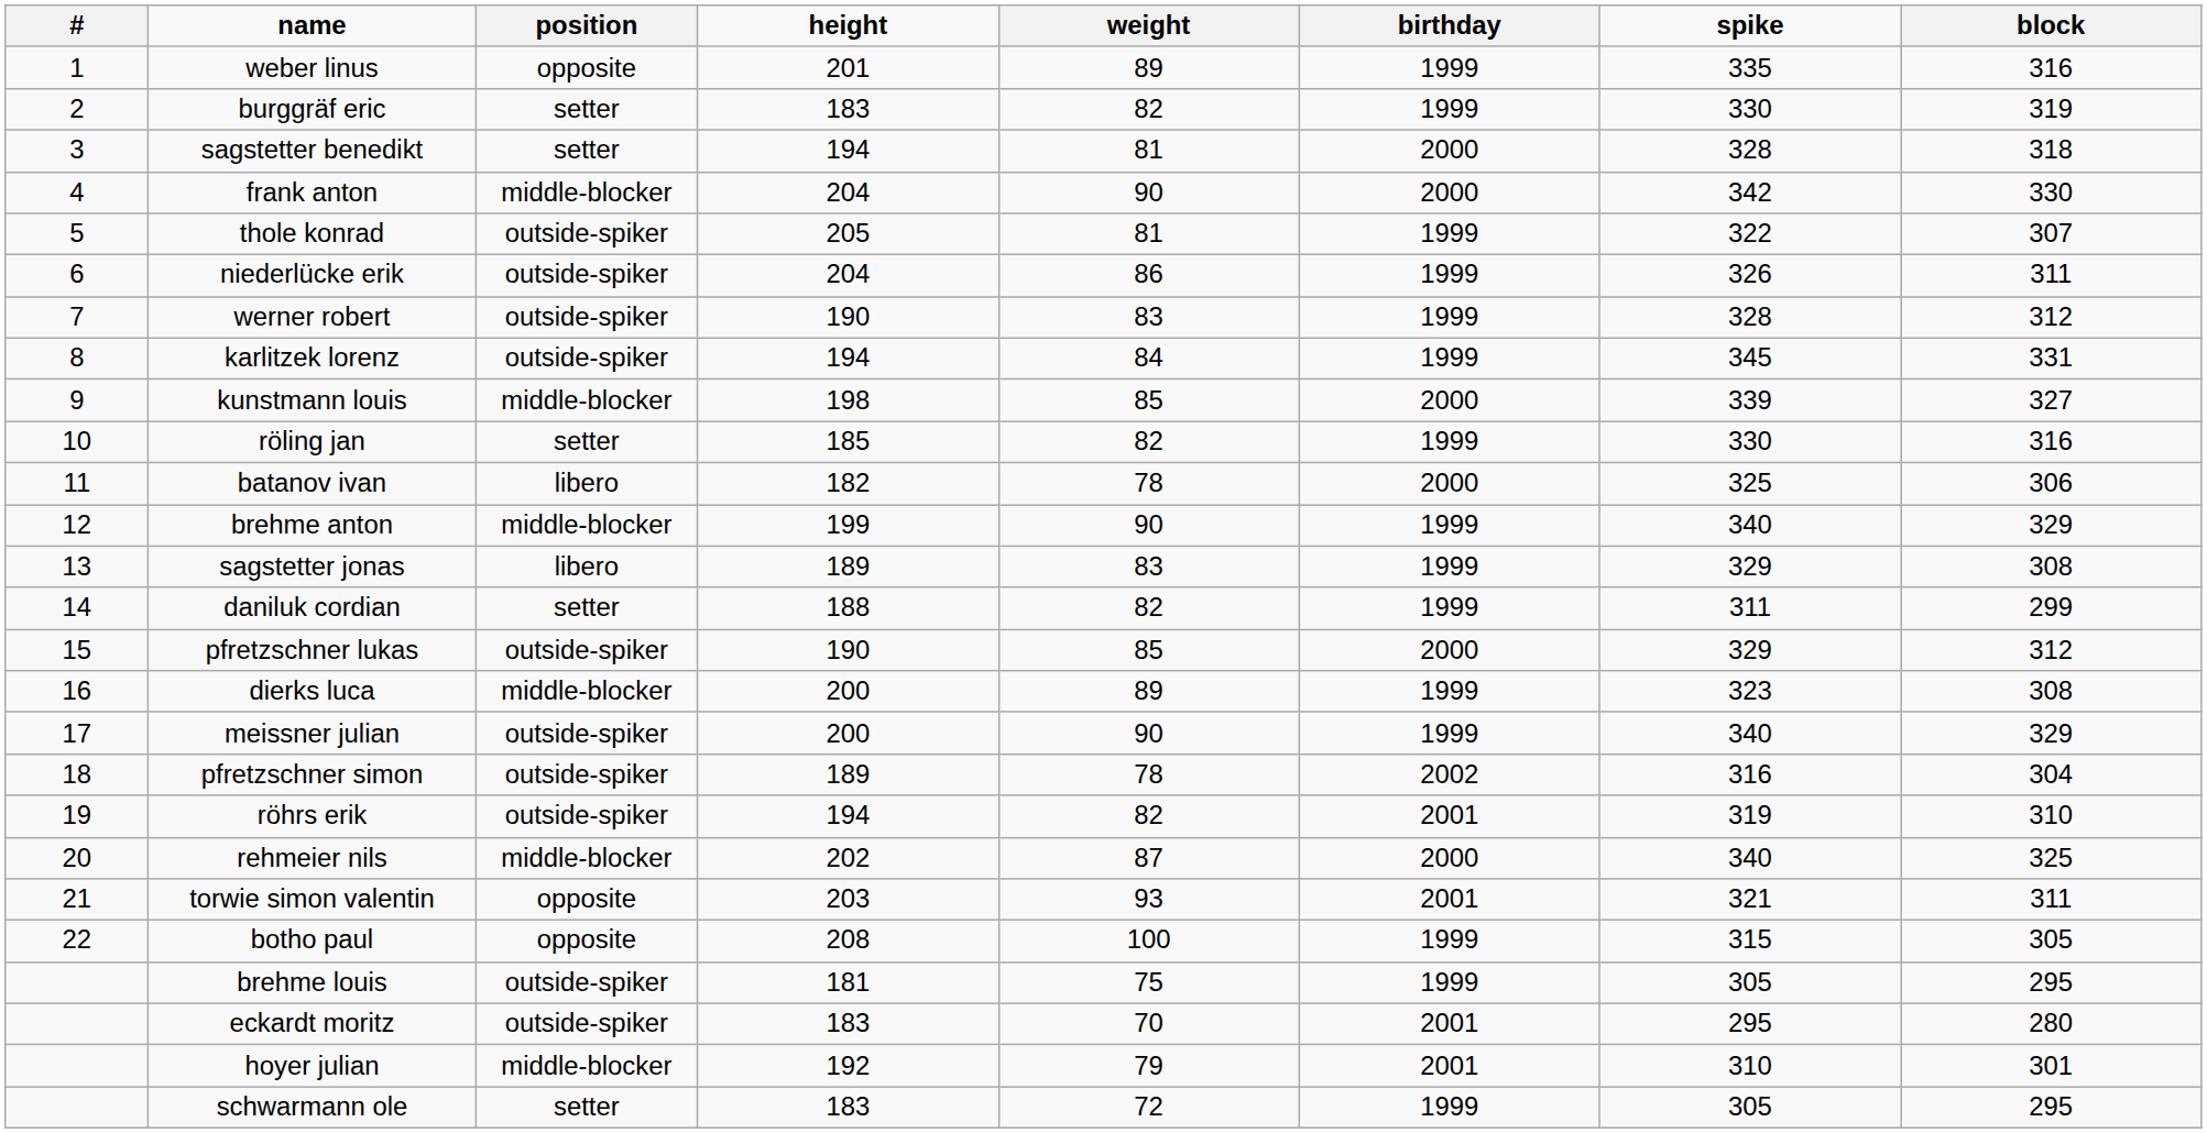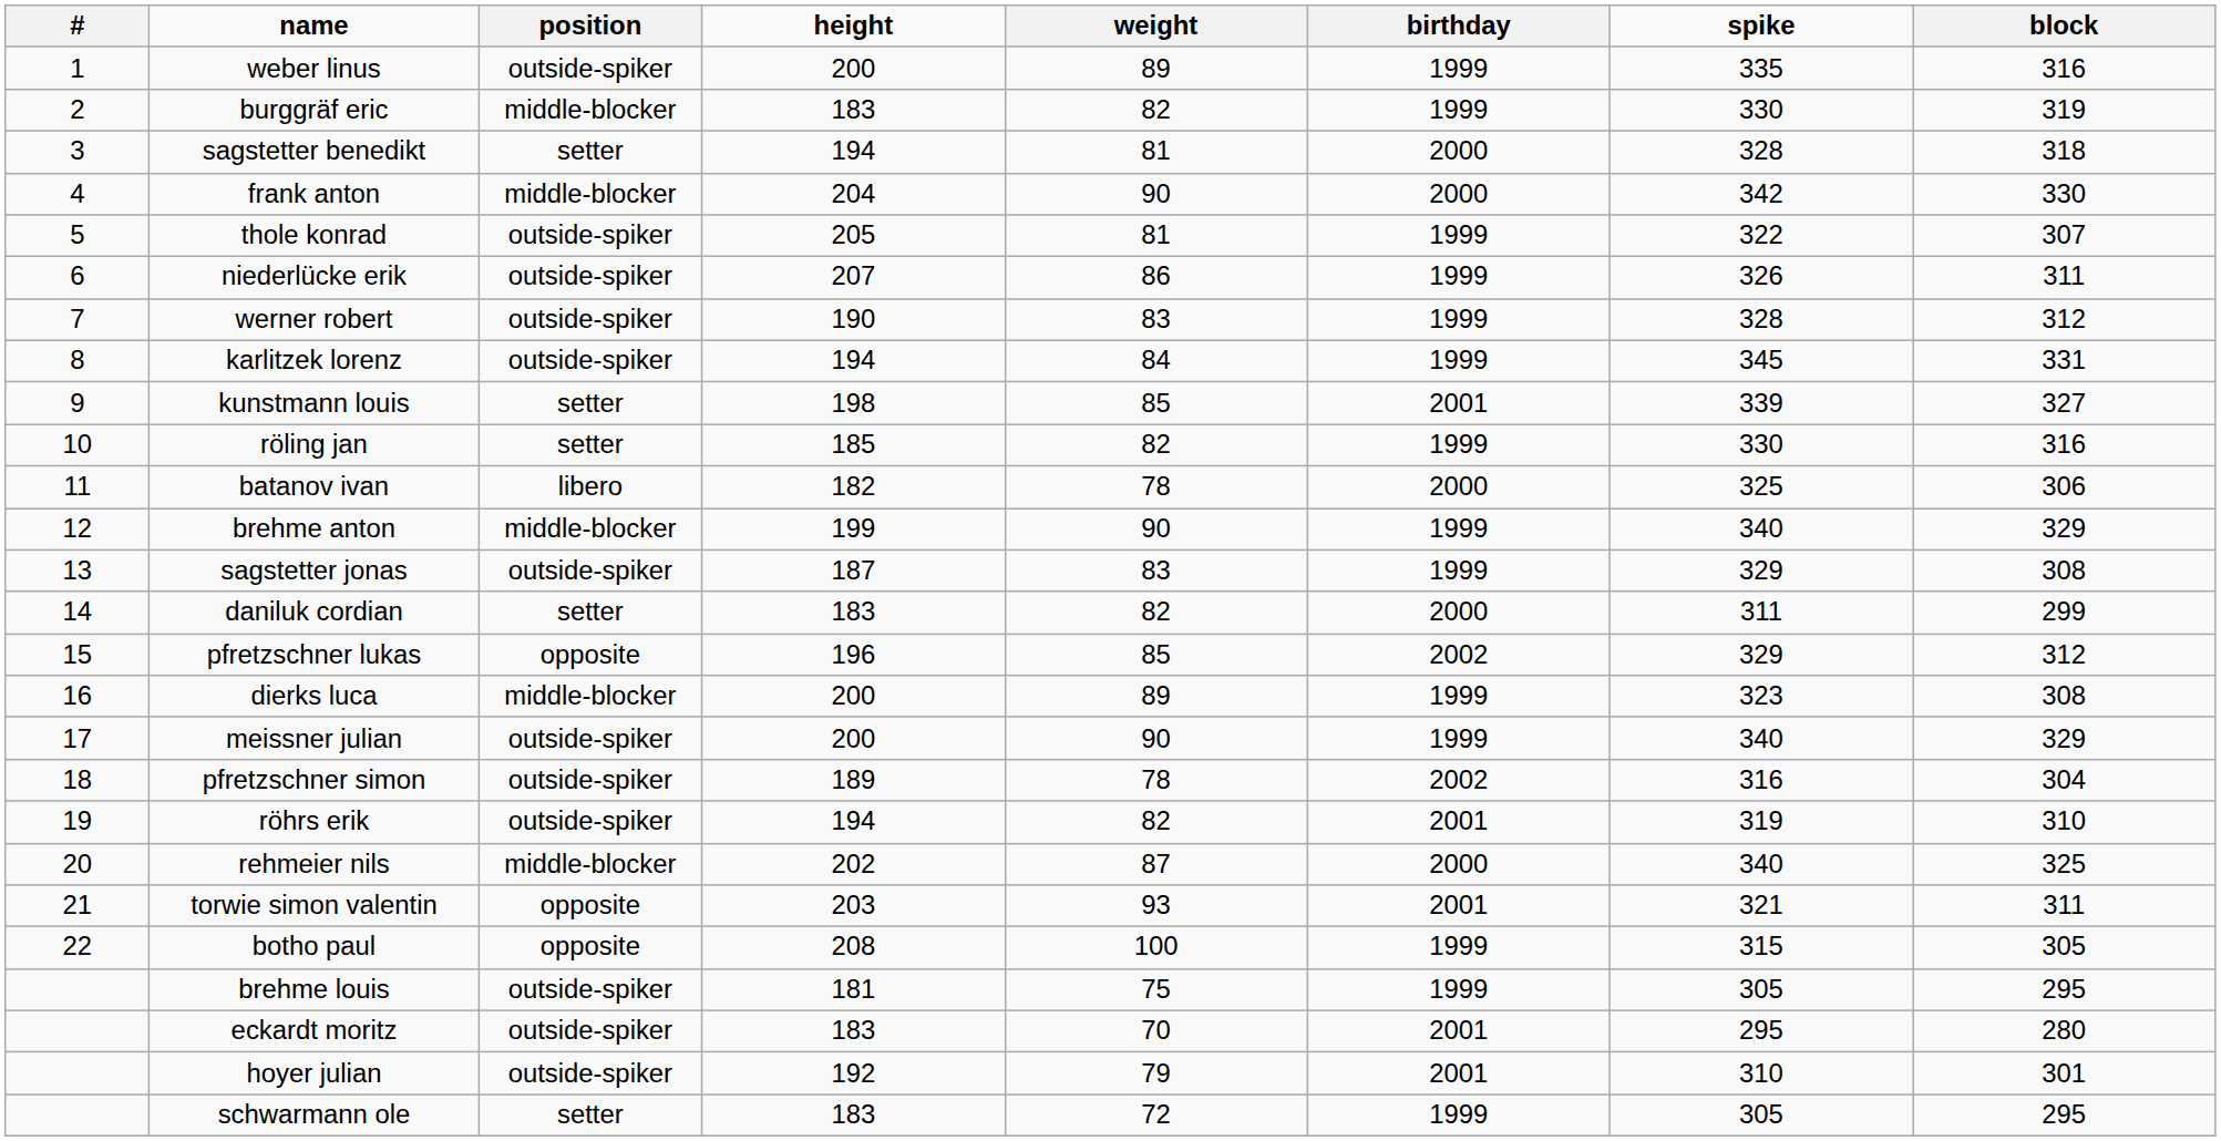weber linus | position: opposite -> outside-spiker
weber linus | height: 201 -> 200
burggräf eric | position: setter -> middle-blocker
niederlücke erik | height: 204 -> 207
kunstmann louis | position: middle-blocker -> setter
kunstmann louis | birthday: 2000 -> 2001
sagstetter jonas | position: libero -> outside-spiker
sagstetter jonas | height: 189 -> 187
daniluk cordian | height: 188 -> 183
daniluk cordian | birthday: 1999 -> 2000
pfretzschner lukas | position: outside-spiker -> opposite
pfretzschner lukas | height: 190 -> 196
pfretzschner lukas | birthday: 2000 -> 2002
hoyer julian | position: middle-blocker -> outside-spiker
